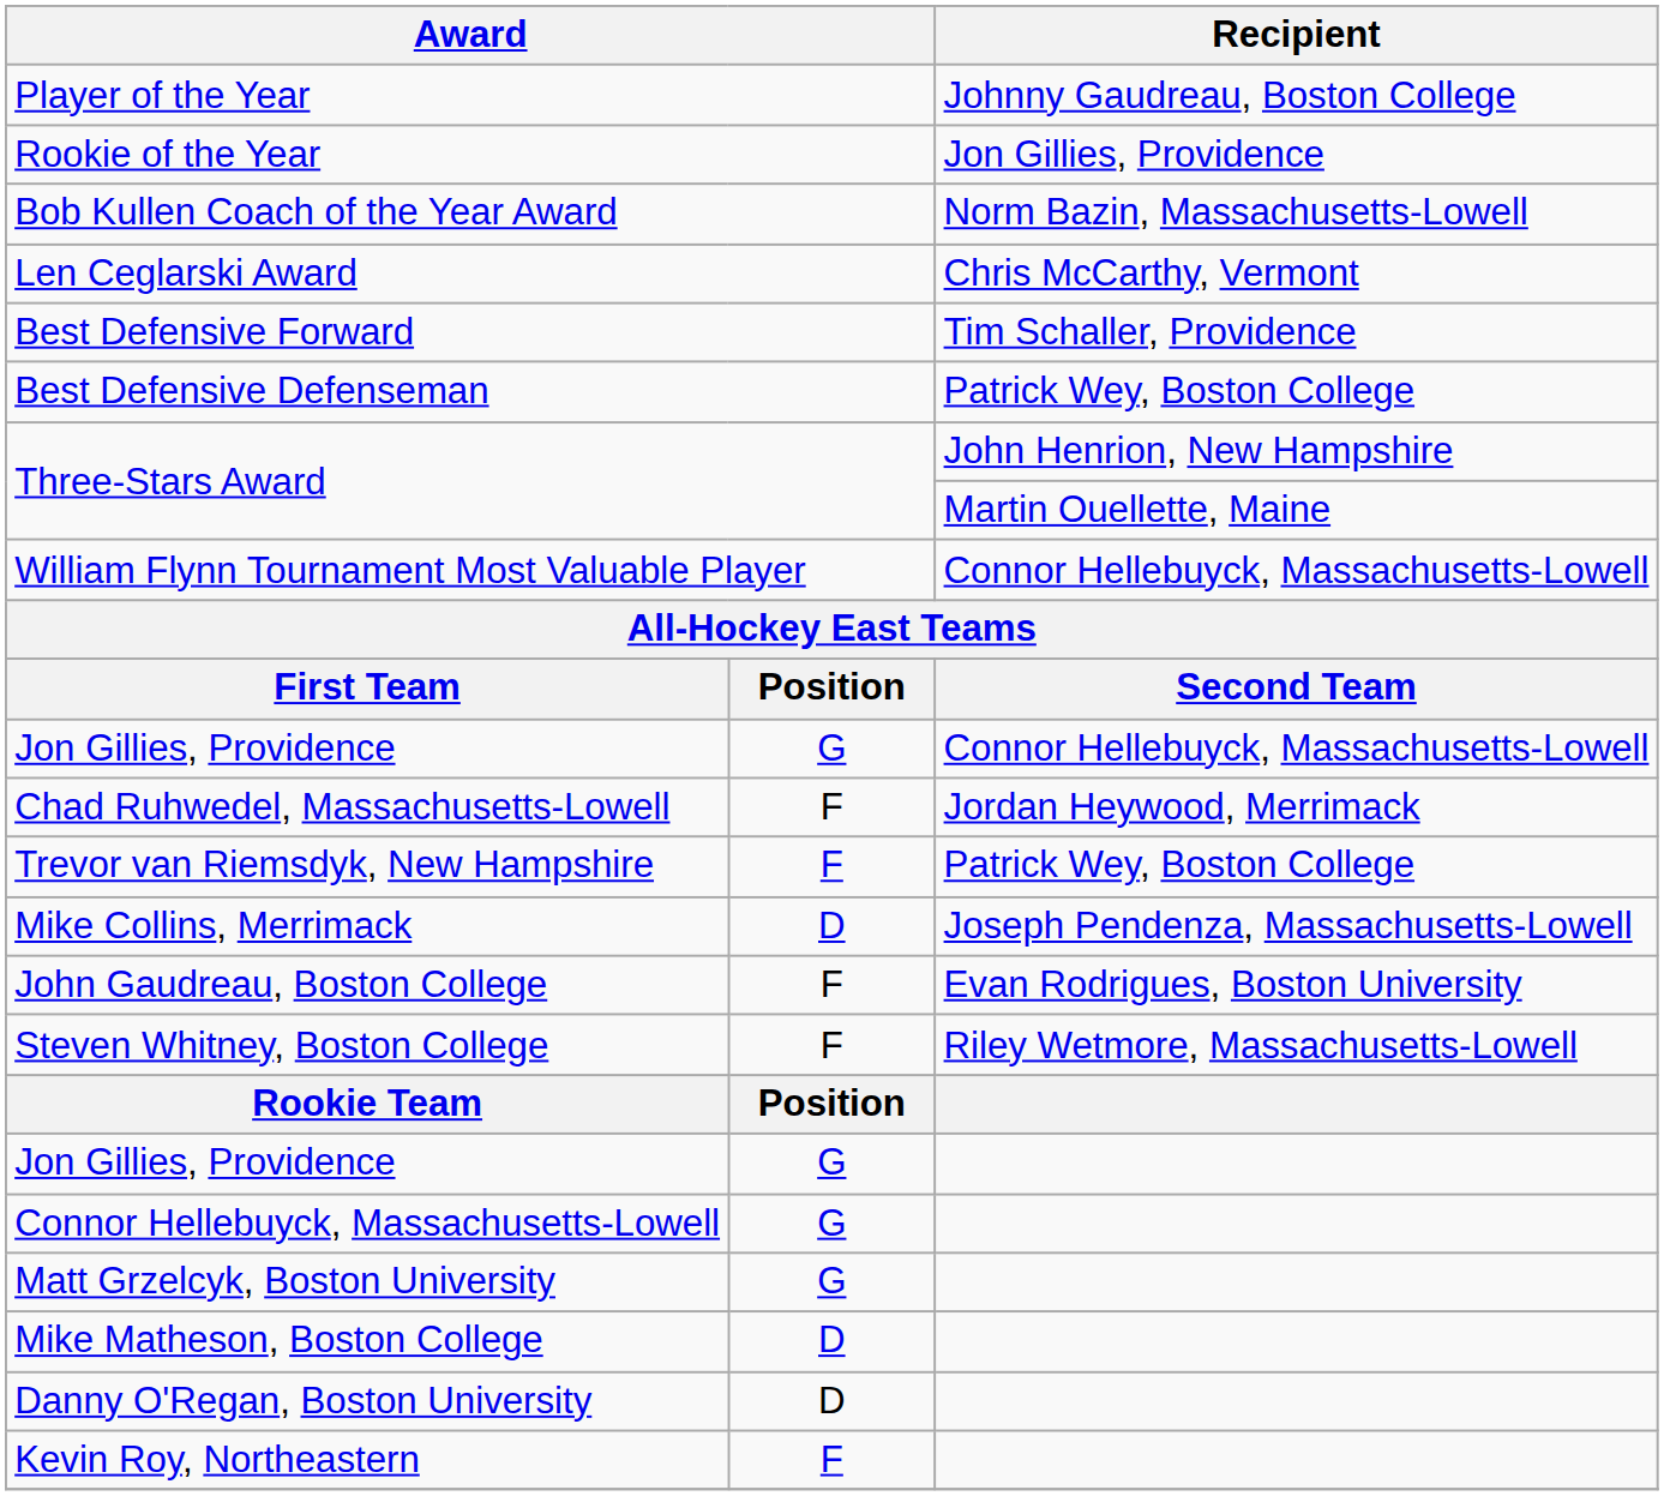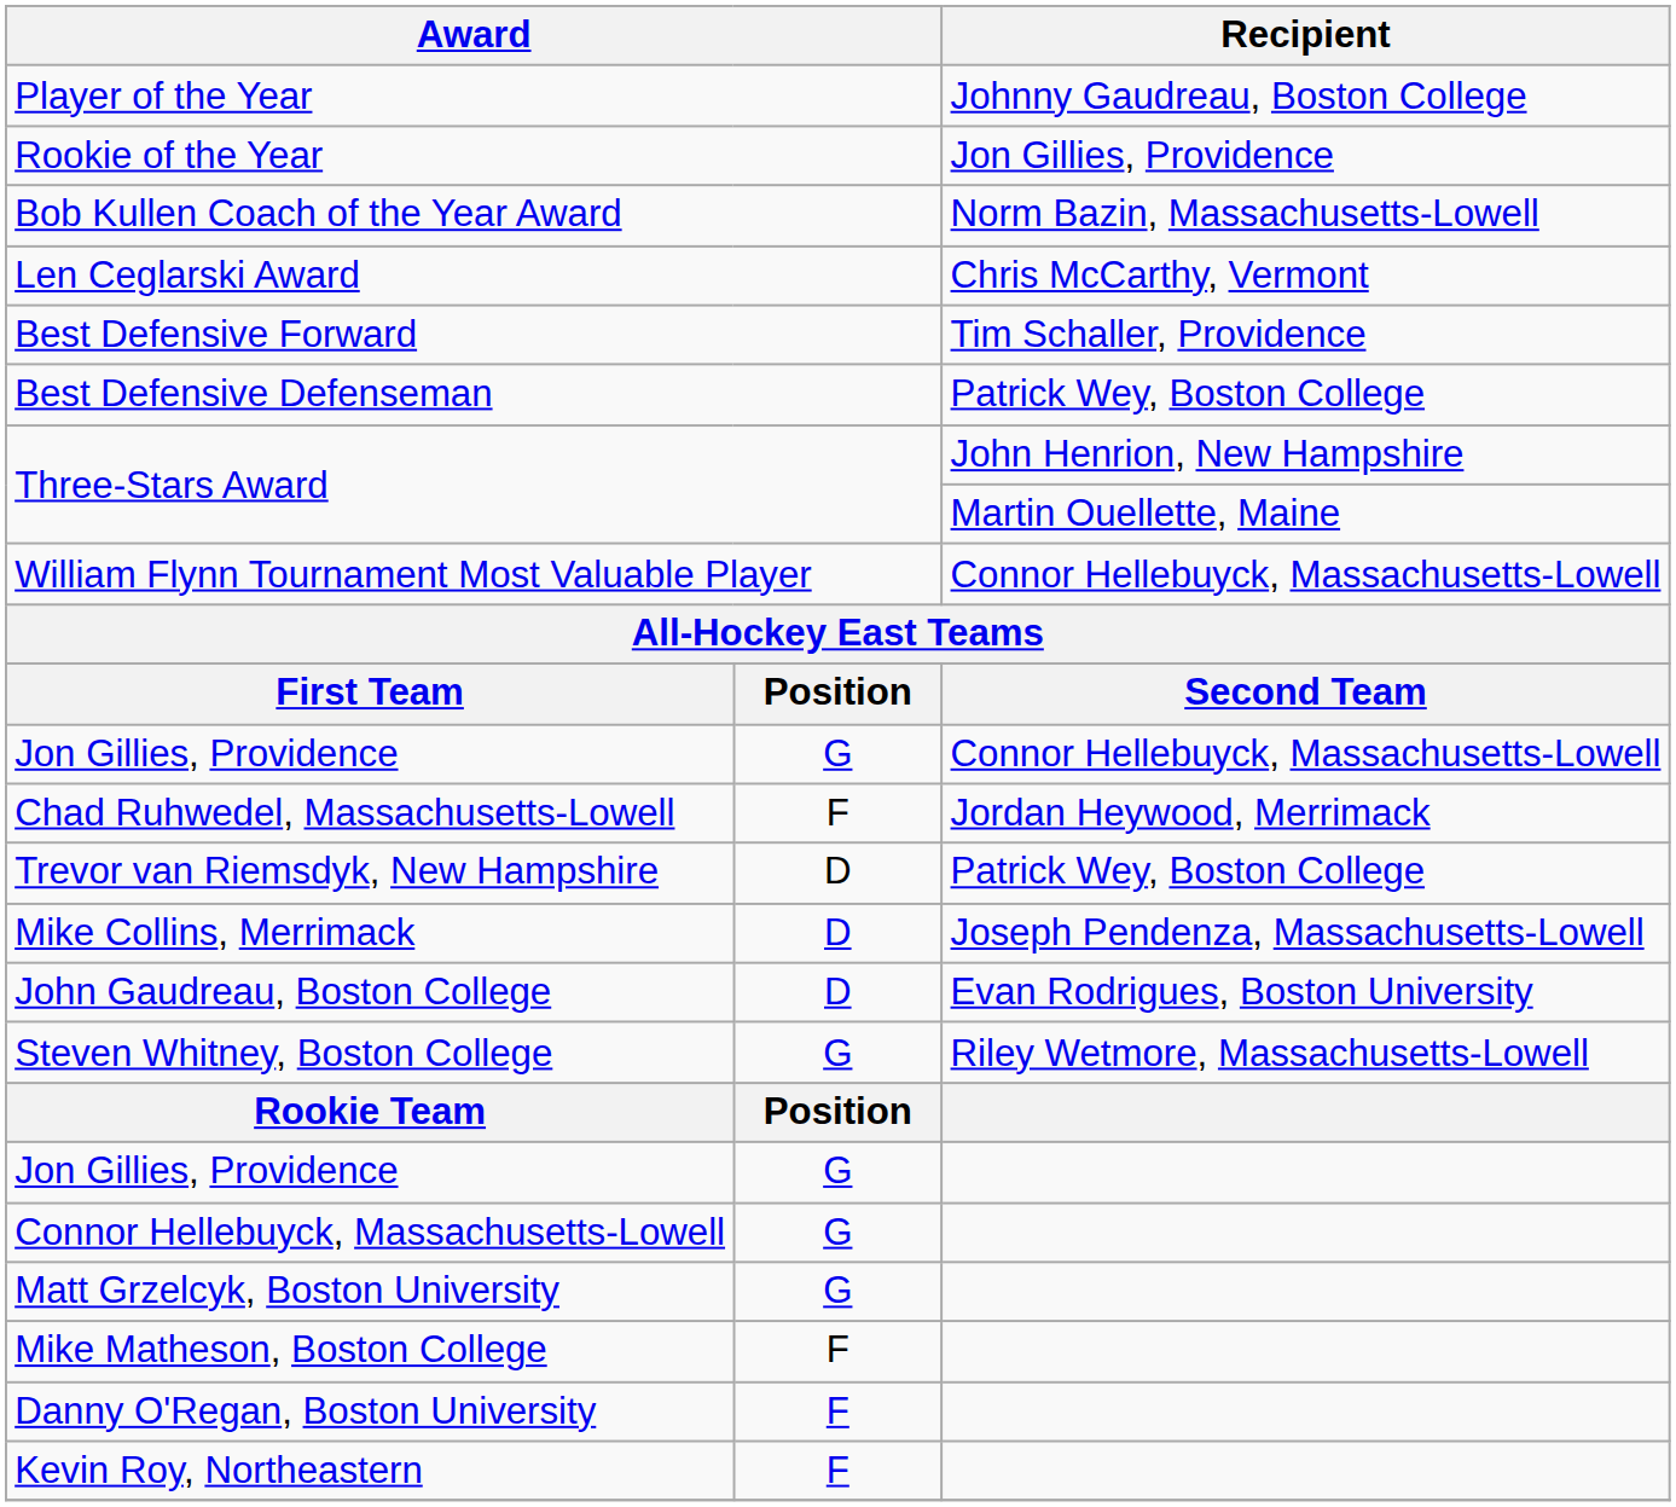Trevor van Riemsdyk, New Hampshire | column 2: F -> D
John Gaudreau, Boston College | column 2: F -> D
Steven Whitney, Boston College | column 2: F -> G
Mike Matheson, Boston College | column 2: D -> F
Danny O'Regan, Boston University | column 2: D -> F
